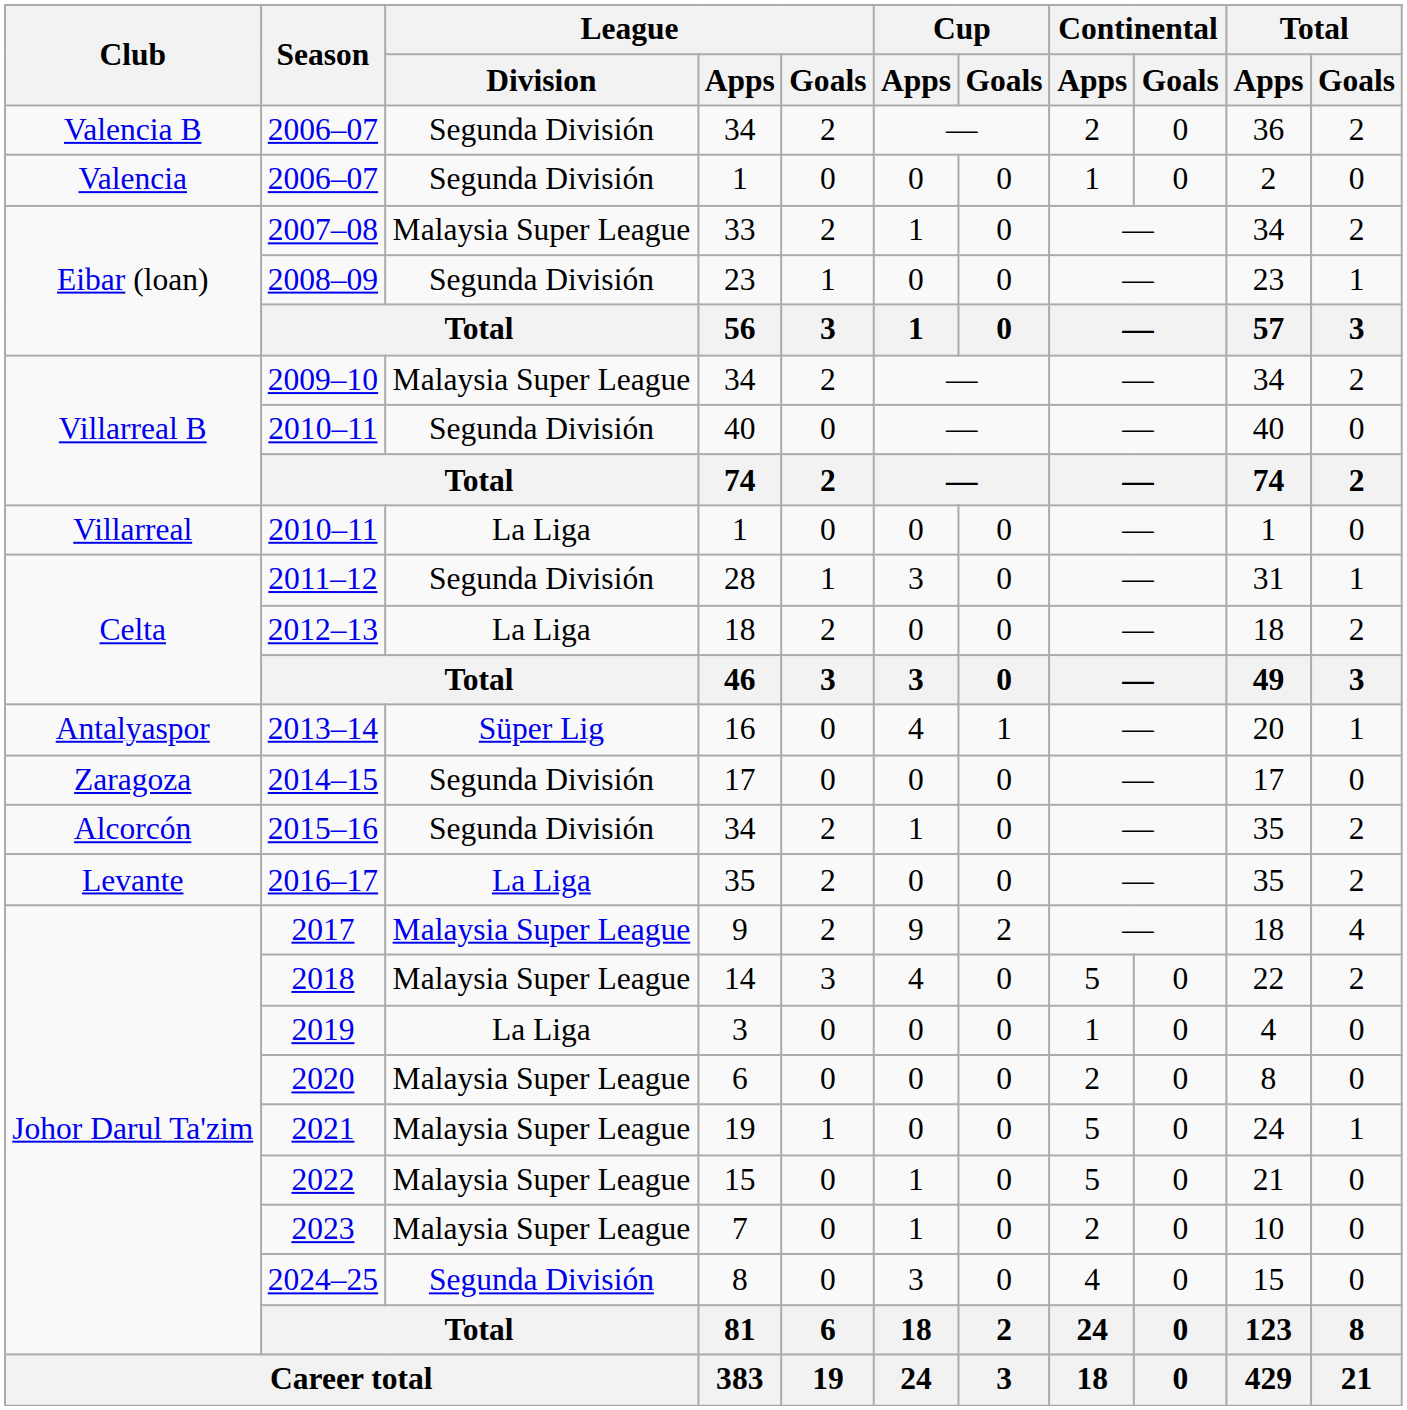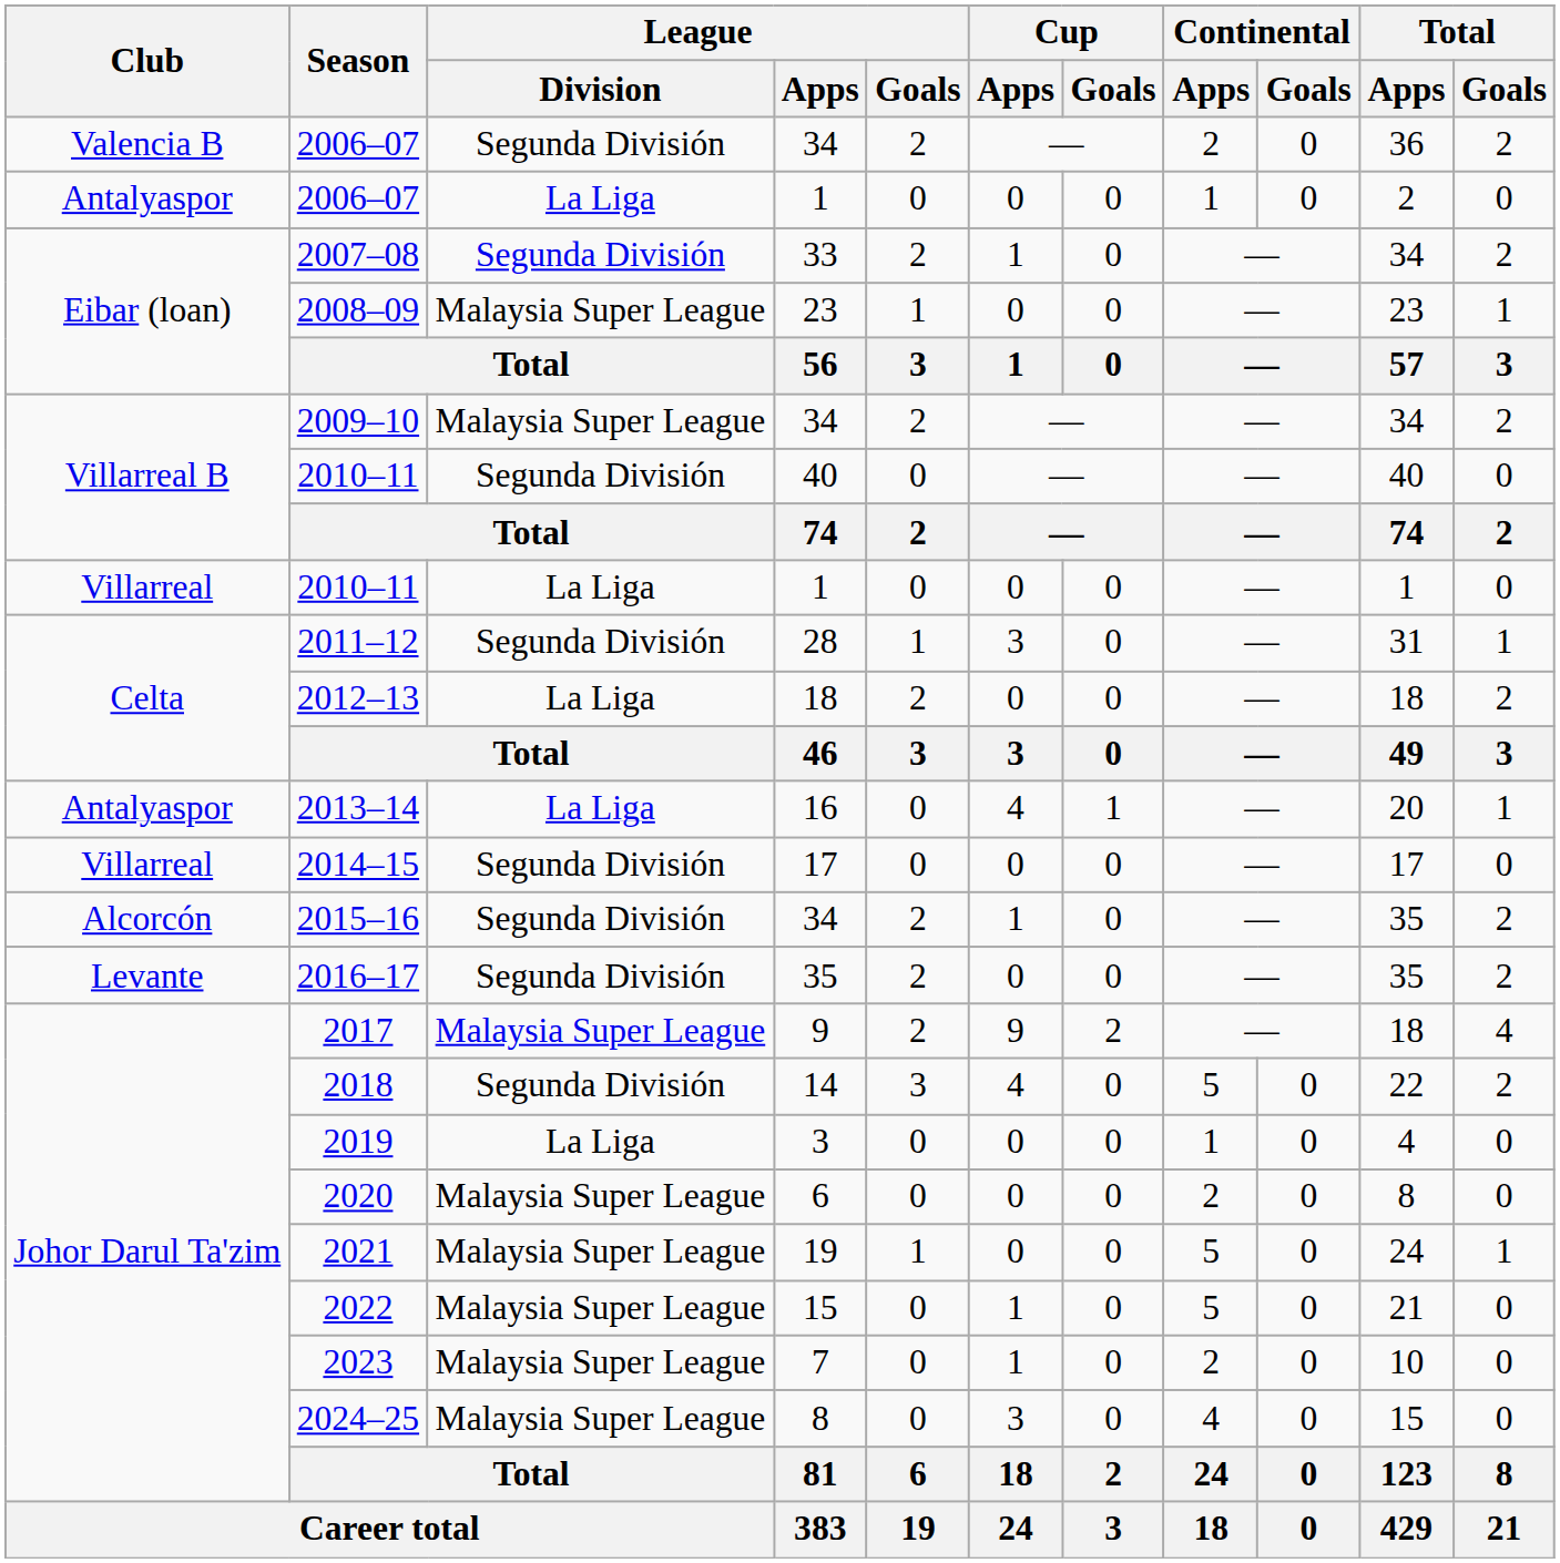2006–07 / 1 | Club: Valencia -> Antalyaspor
2006–07 / 1 | League / Division: Segunda División -> La Liga
2007–08 | League / Division: Malaysia Super League -> Segunda División
2008–09 | League / Division: Segunda División -> Malaysia Super League
2013–14 | League / Division: Süper Lig -> La Liga
2014–15 | Club: Zaragoza -> Villarreal
2016–17 | League / Division: La Liga -> Segunda División
2018 | League / Division: Malaysia Super League -> Segunda División
2024–25 | League / Division: Segunda División -> Malaysia Super League
